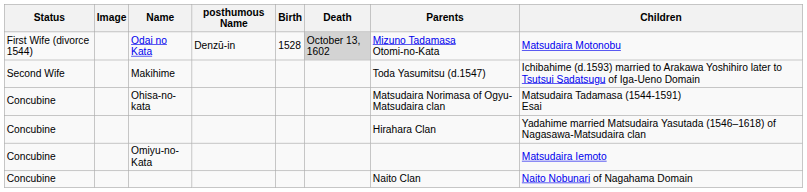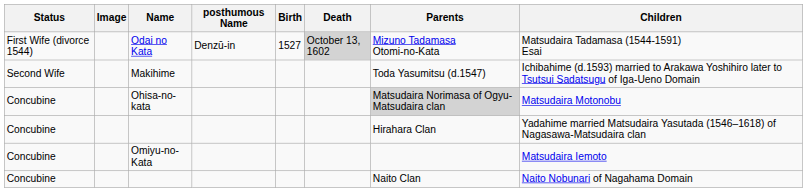Odai no Kata | Birth: 1528 -> 1527
Odai no Kata | Children: Matsudaira Motonobu -> Matsudaira Tadamasa (1544-1591) Esai
Ohisa-no-kata | Parents: no background -> lightgrey background
Ohisa-no-kata | Children: Matsudaira Tadamasa (1544-1591) Esai -> Matsudaira Motonobu
